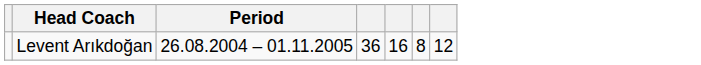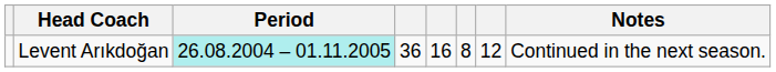+ column: Notes | Continued in the next season.
Levent Arıkdoğan | Period: no background -> paleturquoise background
